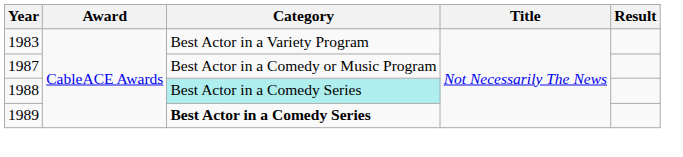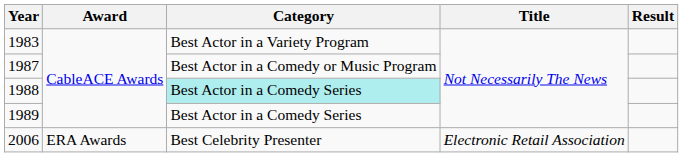1989 | Category: bold -> normal
+ row: 2006 | ERA Awards | Best Celebrity Presenter | Electronic Retail Association
